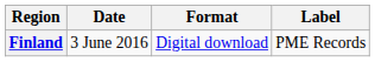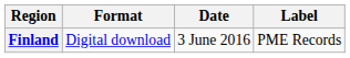columns swapped: Date <-> Format
